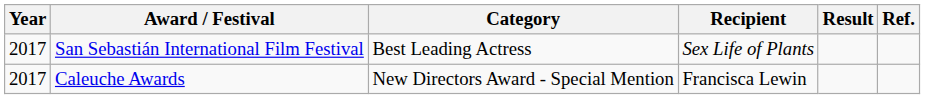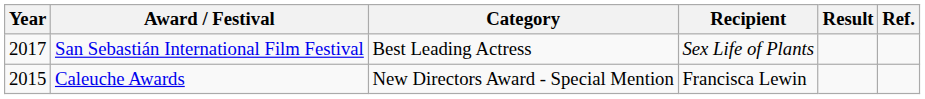Caleuche Awards | Year: 2017 -> 2015
